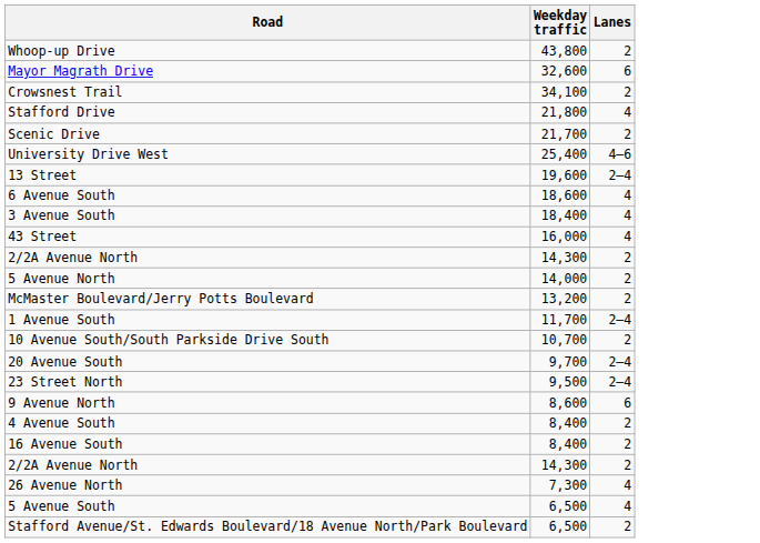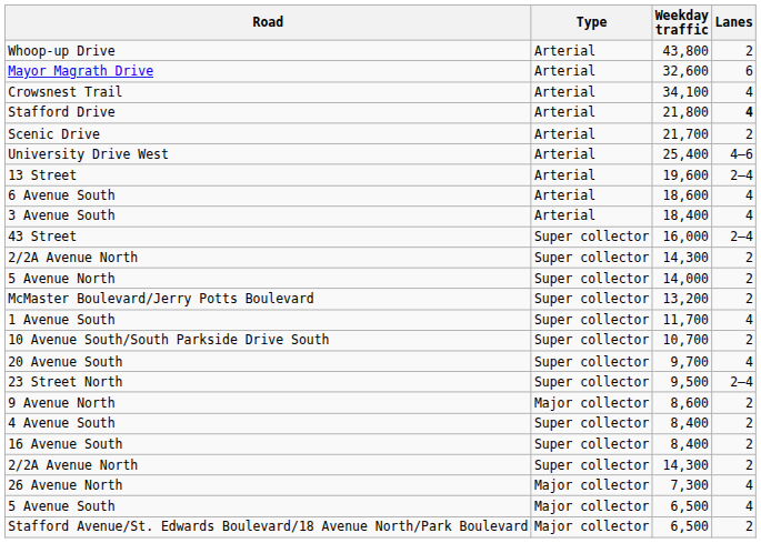+ column: Type | Arterial | Arterial | Arterial | Arterial | Arterial | Arterial | Arterial | Arterial | Arterial | Super collector | Super collector | Super collector | Super collector | Super collector | Super collector | Super collector | Super collector | Major collector | Super collector | Super collector | Super collector | Major collector | Major collector | Major collector
Crowsnest Trail | Lanes: 2 -> 4
Stafford Drive | Lanes: normal -> bold
43 Street | Lanes: 4 -> 2–4
1 Avenue South | Lanes: 2–4 -> 4
20 Avenue South | Lanes: 2–4 -> 4
9 Avenue North | Lanes: 6 -> 2
